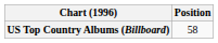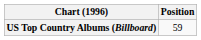US Top Country Albums (Billboard) | Position: 58 -> 59
